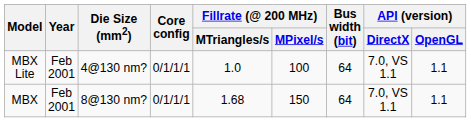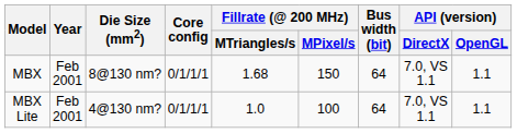rows swapped: MBX Lite <-> MBX
